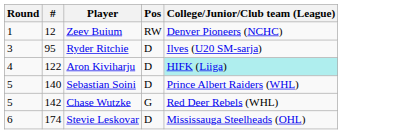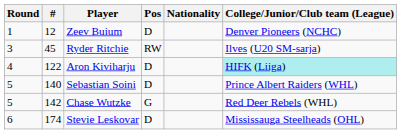+ column: Nationality
Zeev Buium | Pos: RW -> D
Ryder Ritchie | #: 95 -> 45
Ryder Ritchie | Pos: D -> RW
